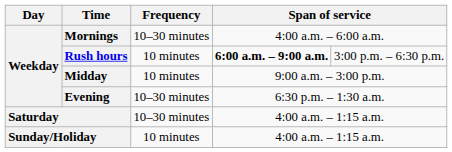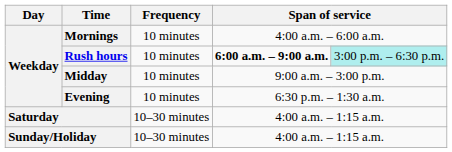Mornings | Frequency: 10–30 minutes -> 10 minutes
Rush hours | column 5: no background -> paleturquoise background
Evening | Frequency: 10–30 minutes -> 10 minutes
Sunday/Holiday | Frequency: 10 minutes -> 10–30 minutes
